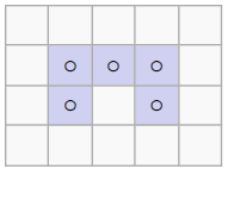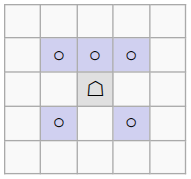+ row: ☖
